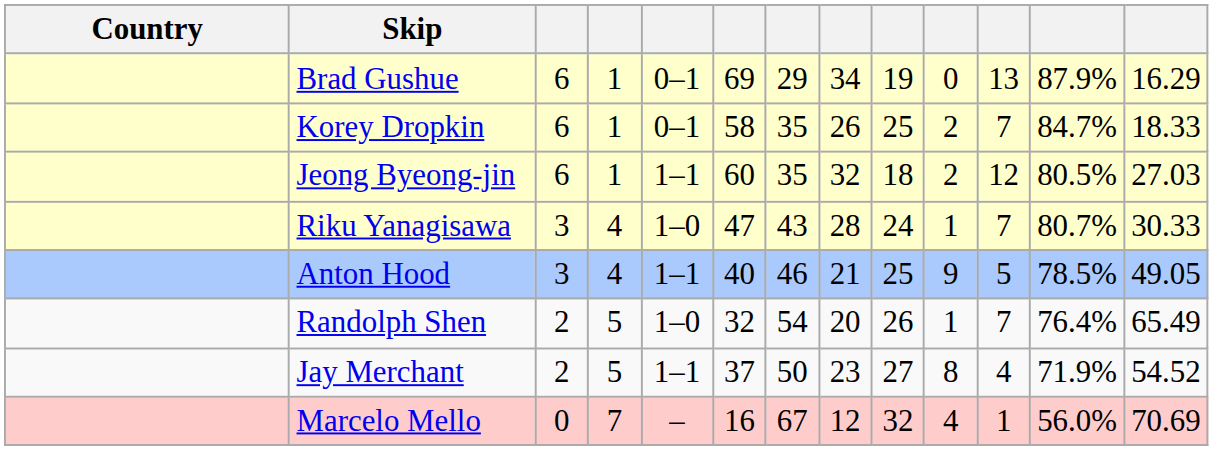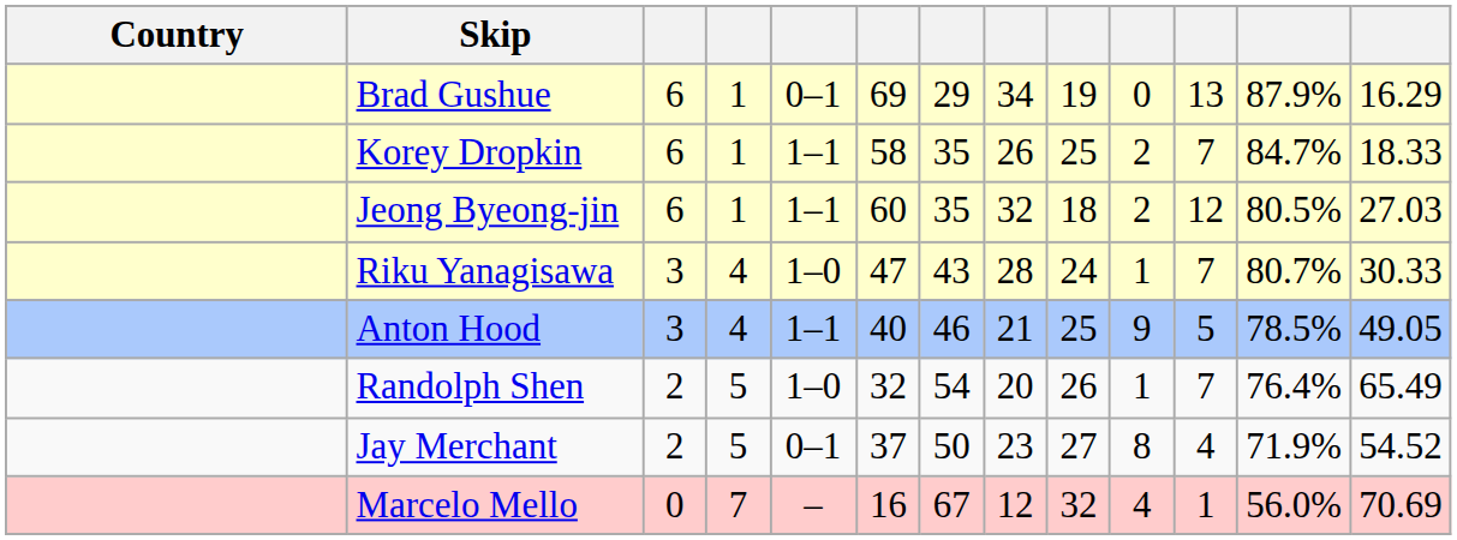Korey Dropkin | column 5: 0–1 -> 1–1
Jay Merchant | column 5: 1–1 -> 0–1
